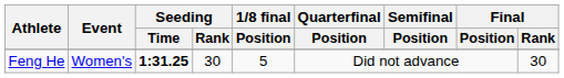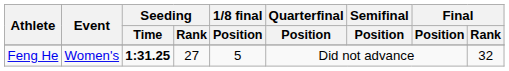Feng He | Seeding / Rank: 30 -> 27
Feng He | Final / Rank: 30 -> 32
